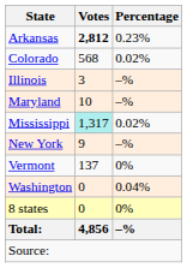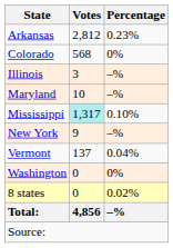Arkansas | Votes: bold -> normal
Colorado | Percentage: 0.02% -> 0%
Mississippi | Percentage: 0.02% -> 0.10%
Vermont | Percentage: 0% -> 0.04%
Washington | Percentage: 0.04% -> 0%
8 states | Percentage: 0% -> 0.02%
